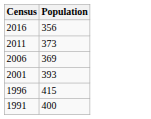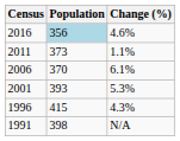+ column: Change (%) | 4.6% | 1.1% | 6.1% | 5.3% | 4.3% | N/A
2016 | Population: no background -> lightblue background
2006 | Population: 369 -> 370
1991 | Population: 400 -> 398
